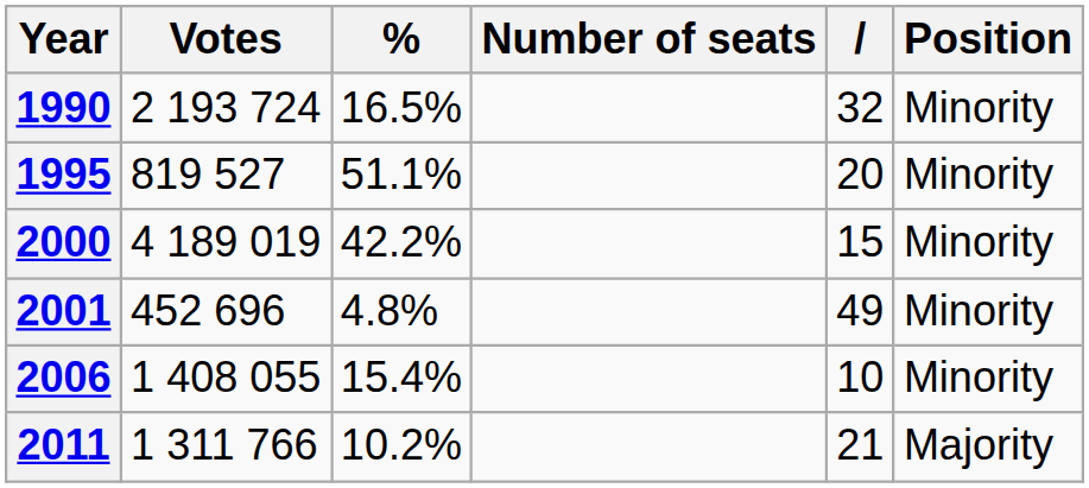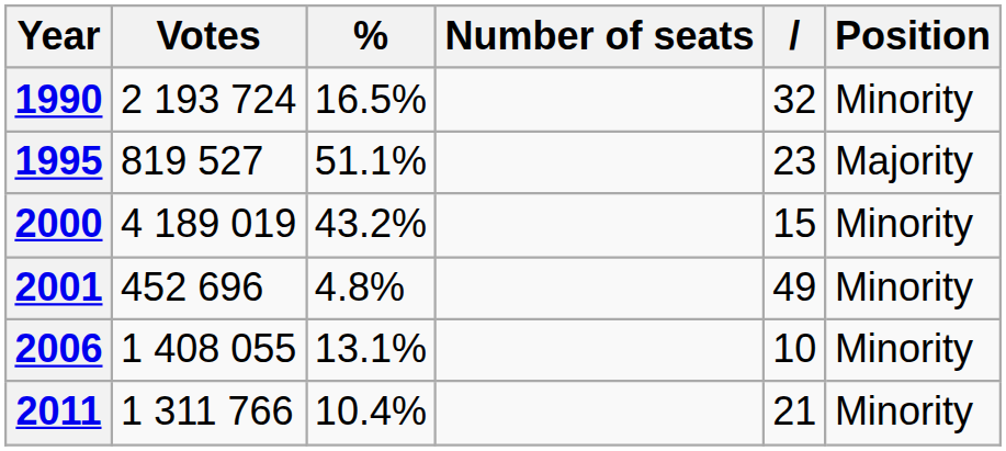1995 | column 5: 20 -> 23
1995 | Position: Minority -> Majority
2000 | %: 42.2% -> 43.2%
2006 | %: 15.4% -> 13.1%
2011 | %: 10.2% -> 10.4%
2011 | Position: Majority -> Minority
